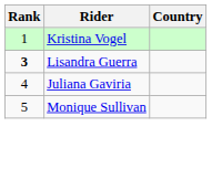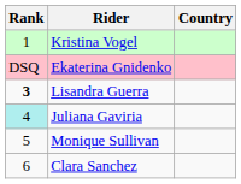+ row: DSQ | Ekaterina Gnidenko
Juliana Gaviria | Rank: no background -> paleturquoise background
+ row: 6 | Clara Sanchez
